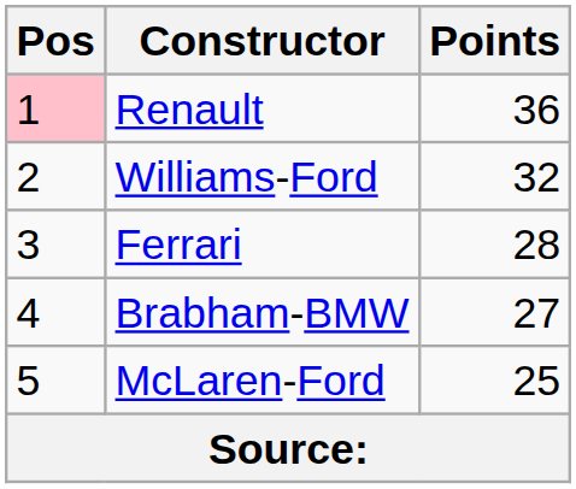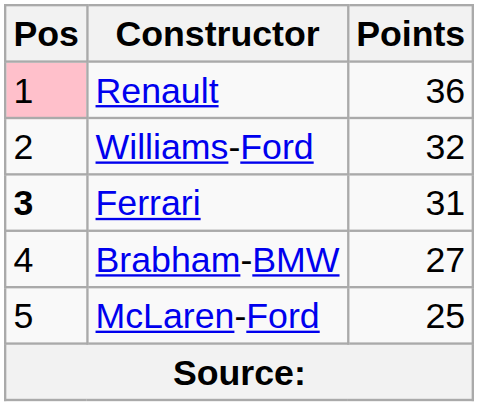Ferrari | Pos: normal -> bold
Ferrari | Points: 28 -> 31
